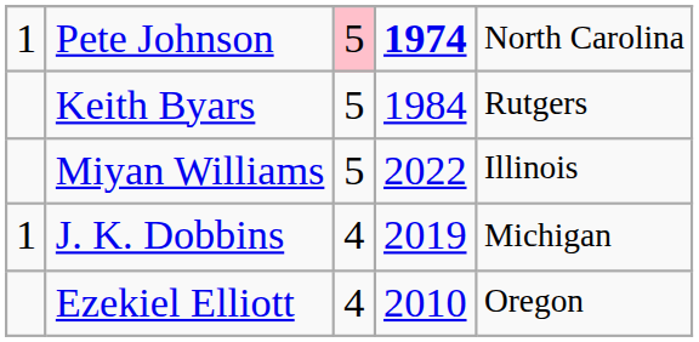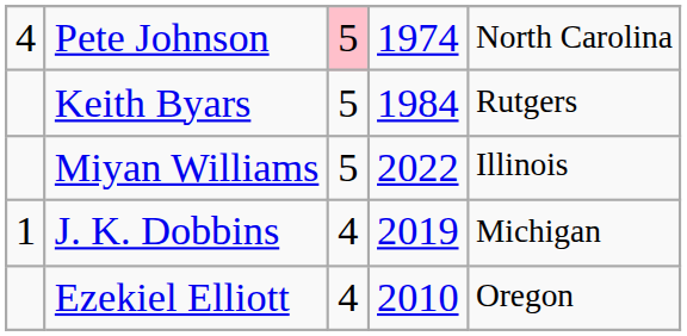Pete Johnson | column 1: 1 -> 4
Pete Johnson | column 4: bold -> normal
